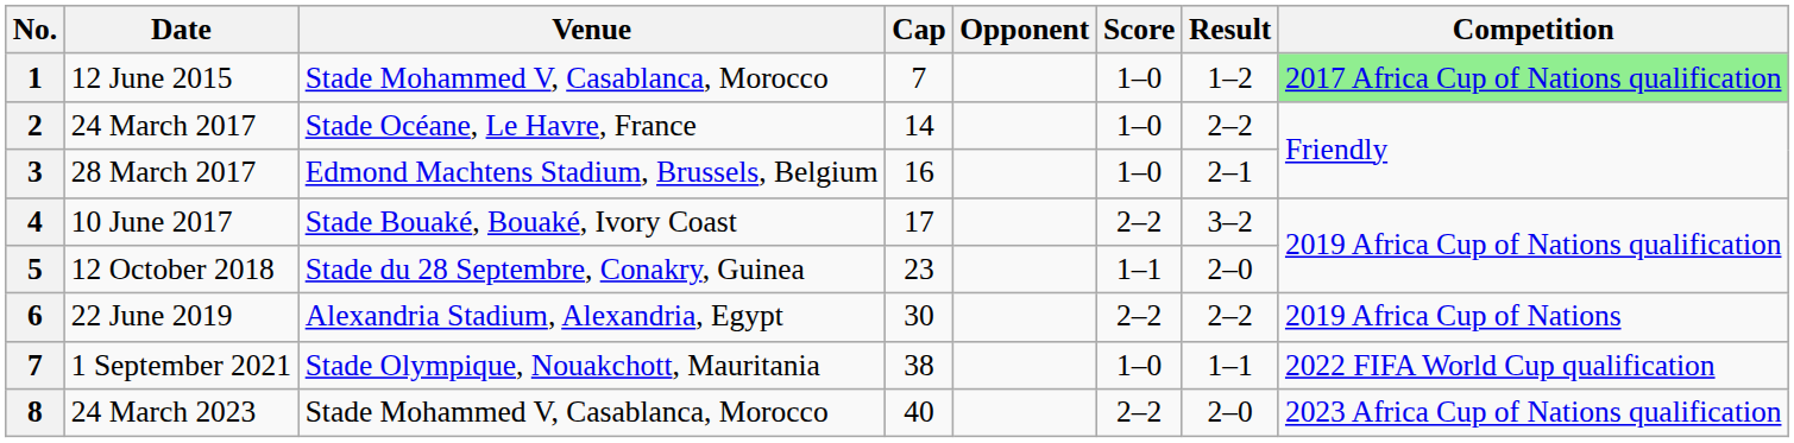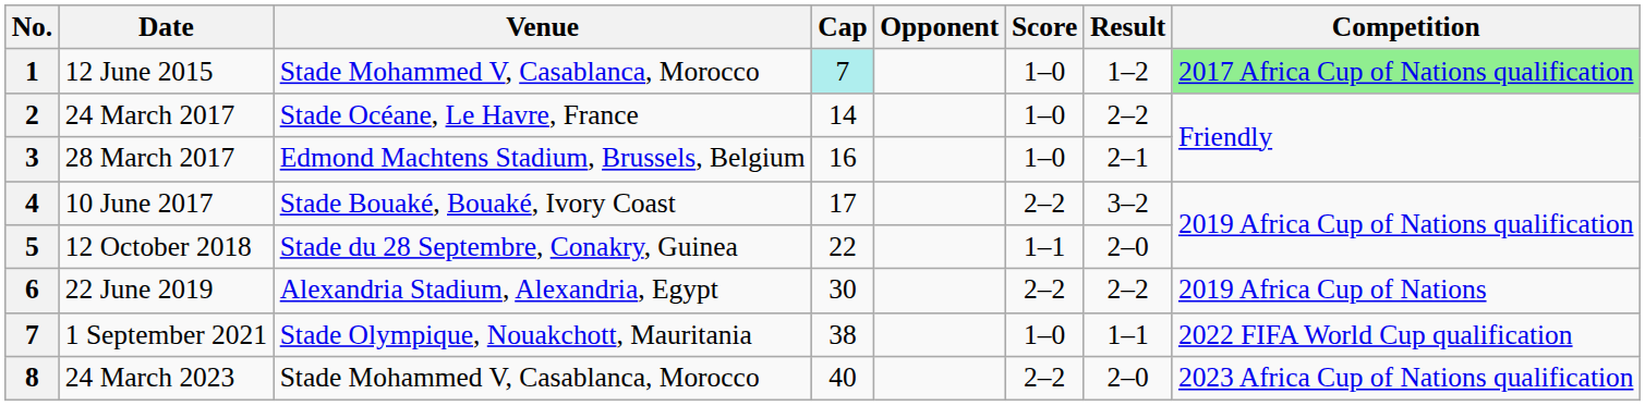12 June 2015 | Cap: no background -> paleturquoise background
12 October 2018 | Cap: 23 -> 22
